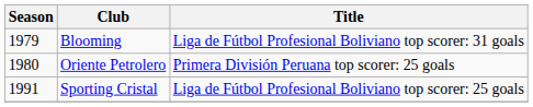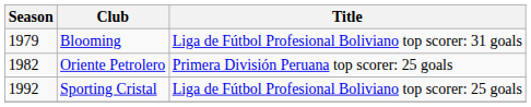Oriente Petrolero | Season: 1980 -> 1982
Sporting Cristal | Season: 1991 -> 1992
